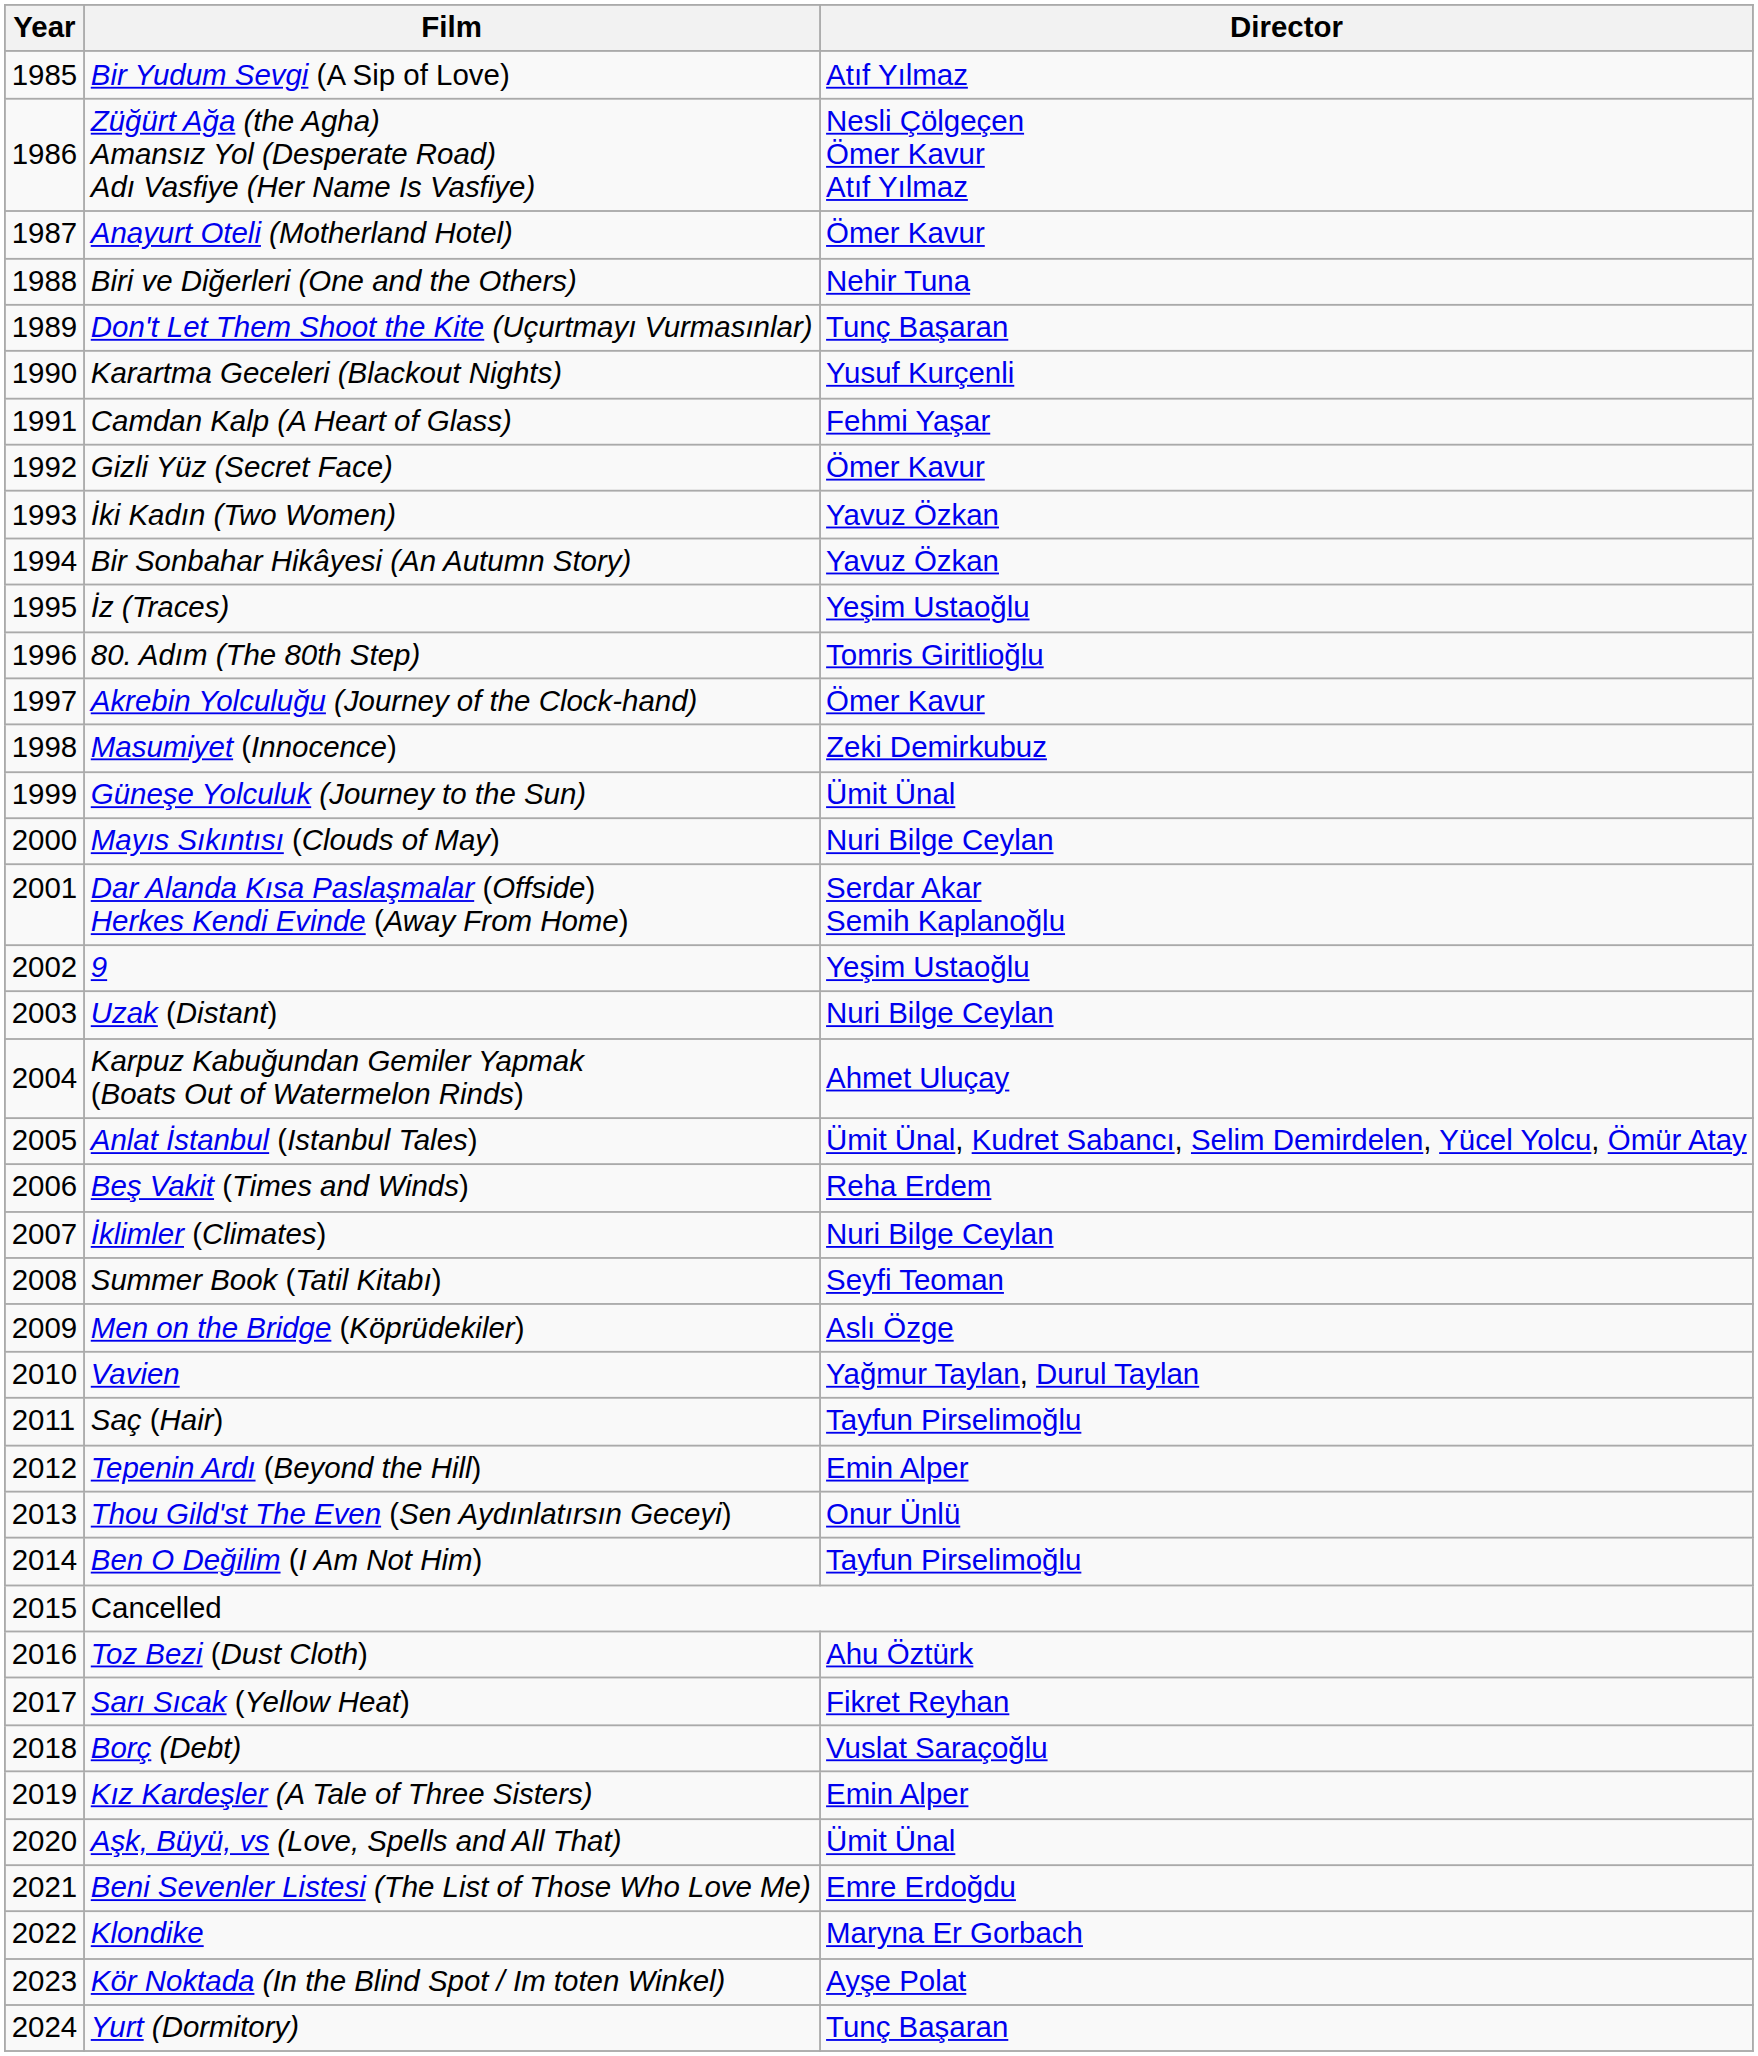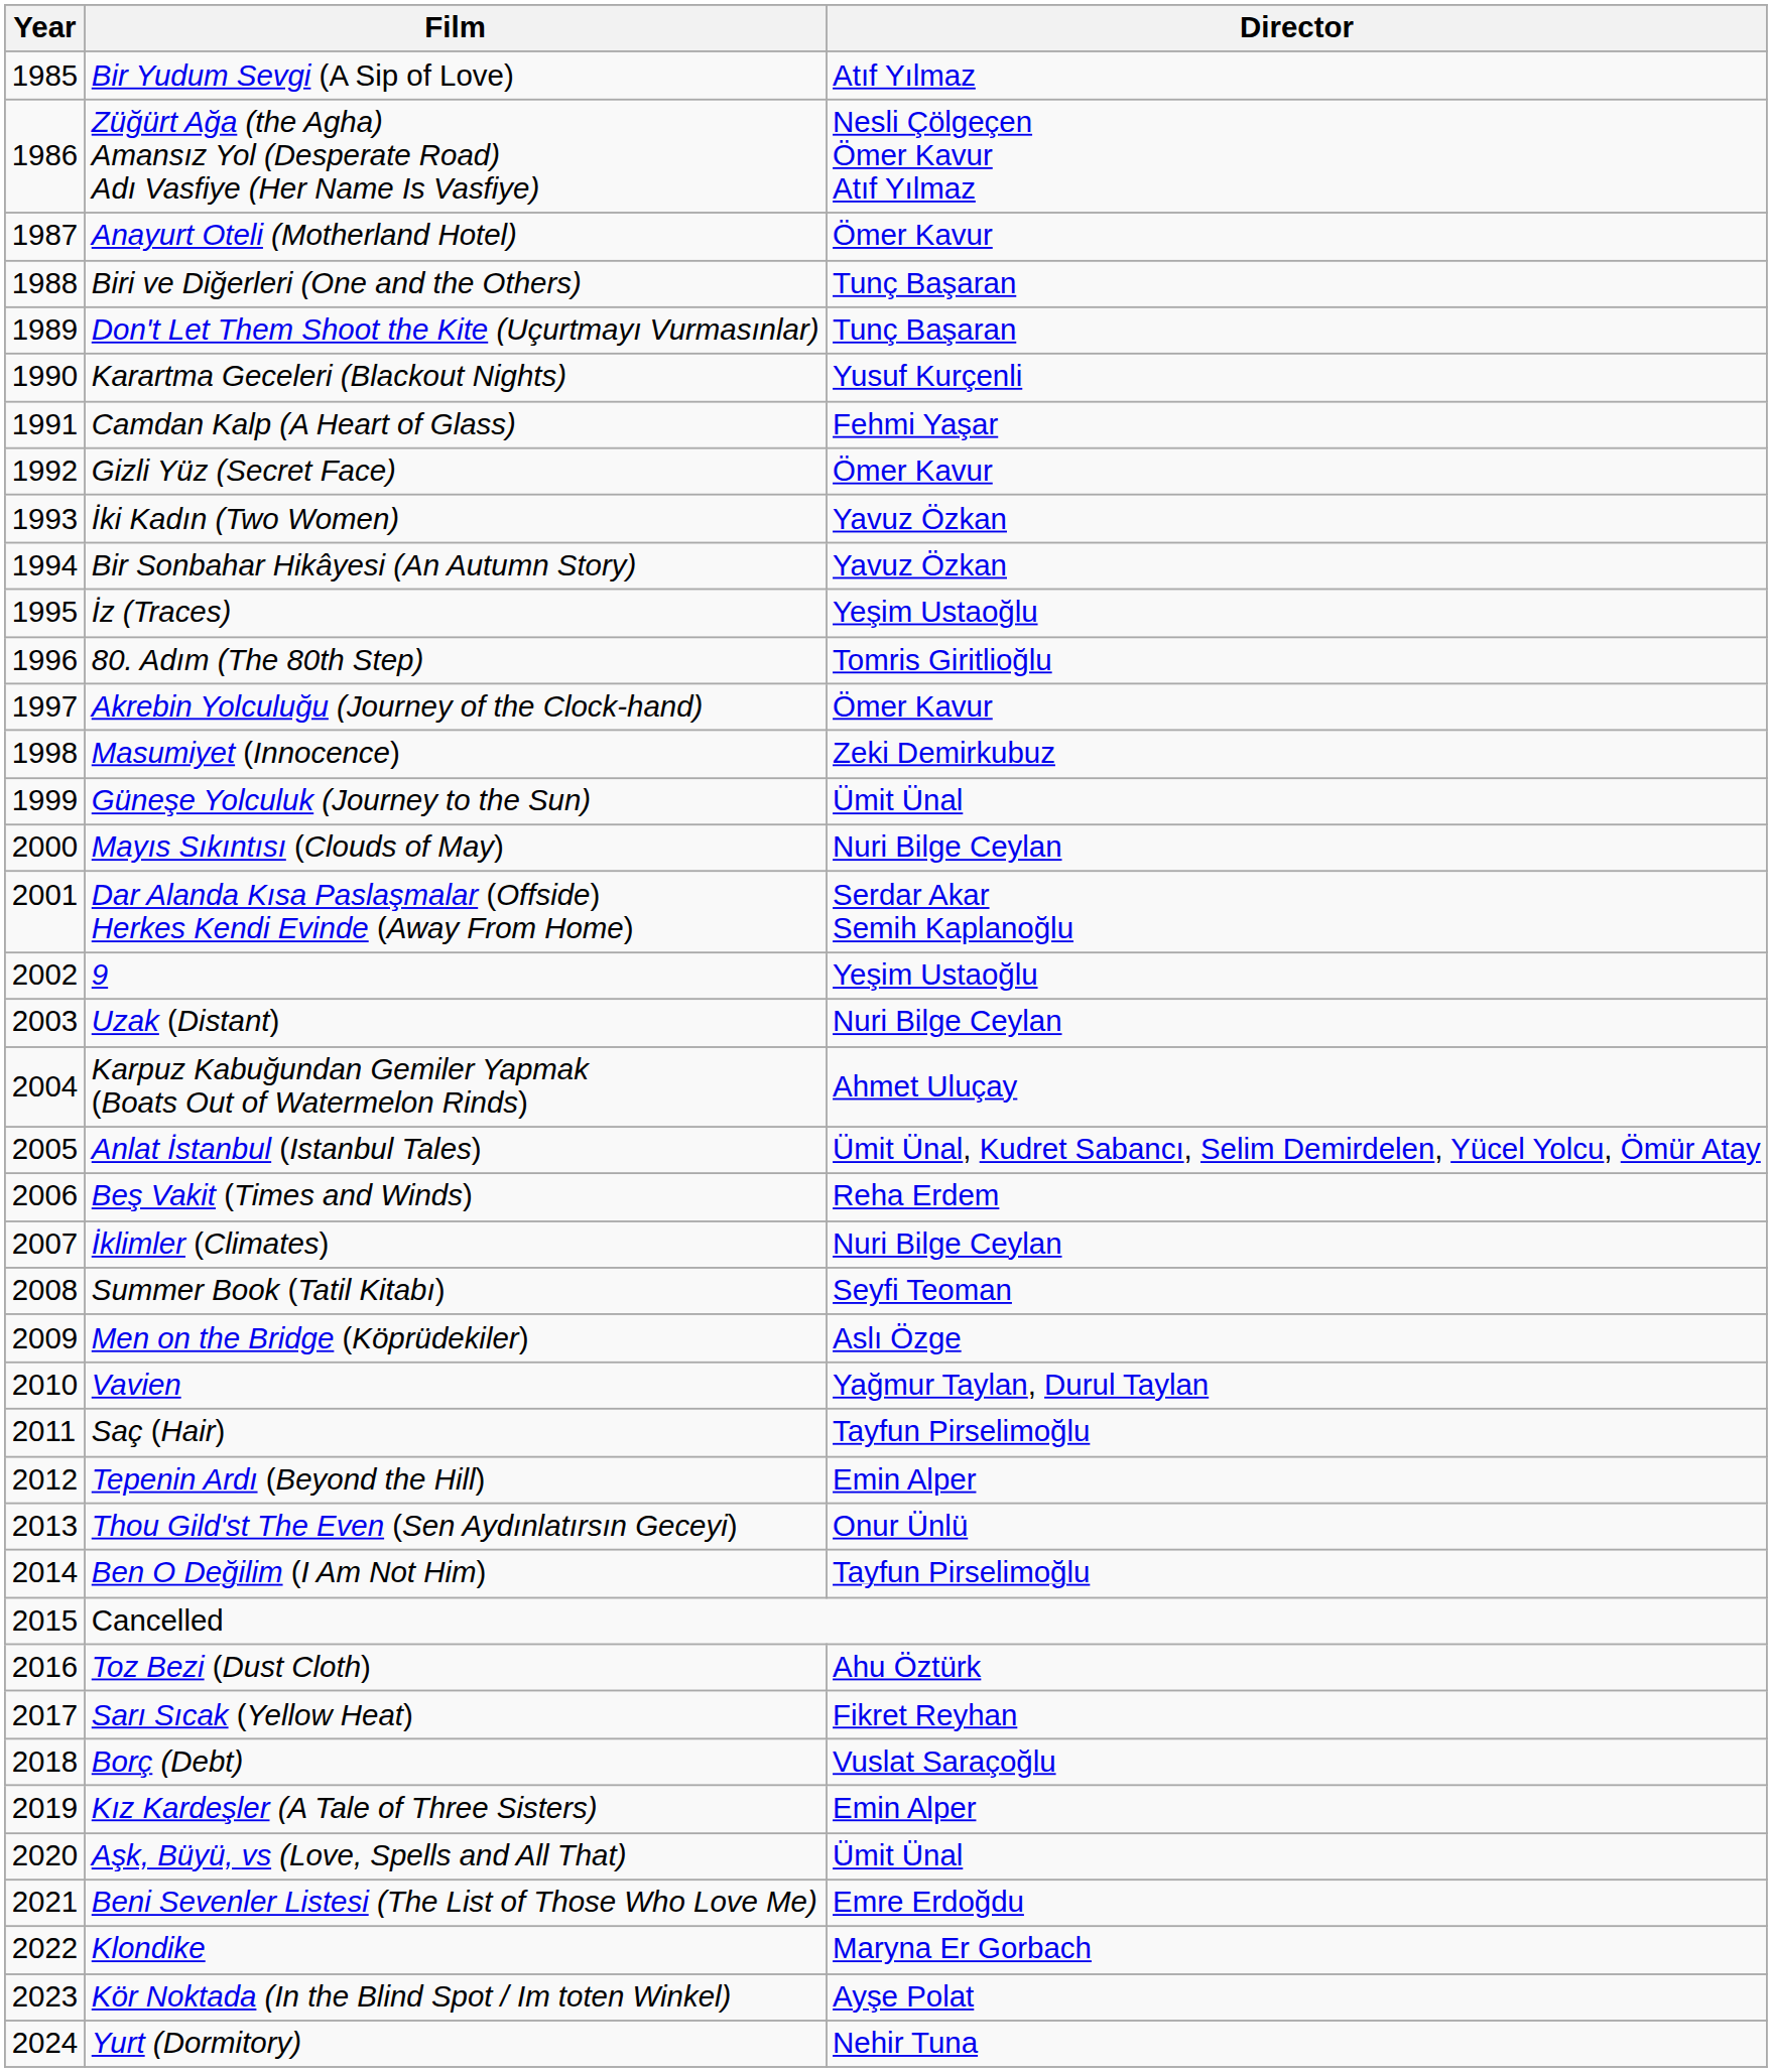Biri ve Diğerleri (One and the Others) | Director: Nehir Tuna -> Tunç Başaran
Yurt (Dormitory) | Director: Tunç Başaran -> Nehir Tuna
